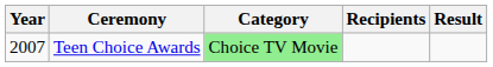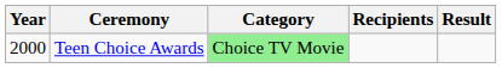Teen Choice Awards | Year: 2007 -> 2000
